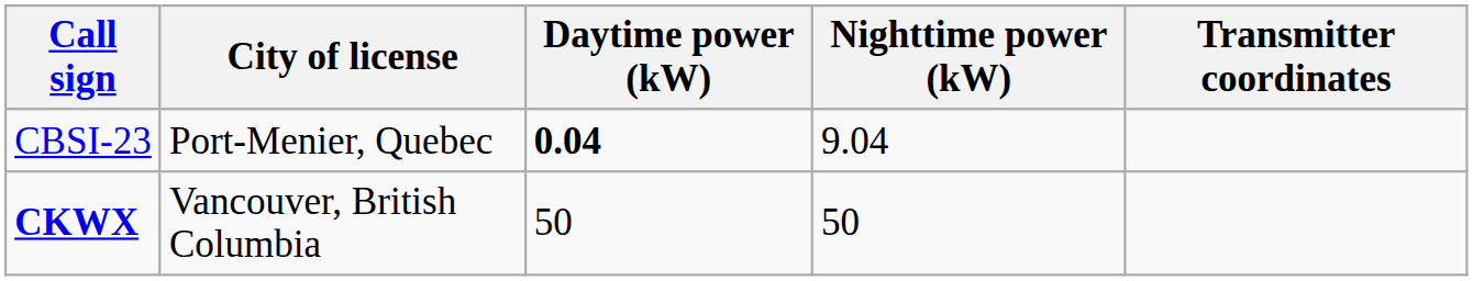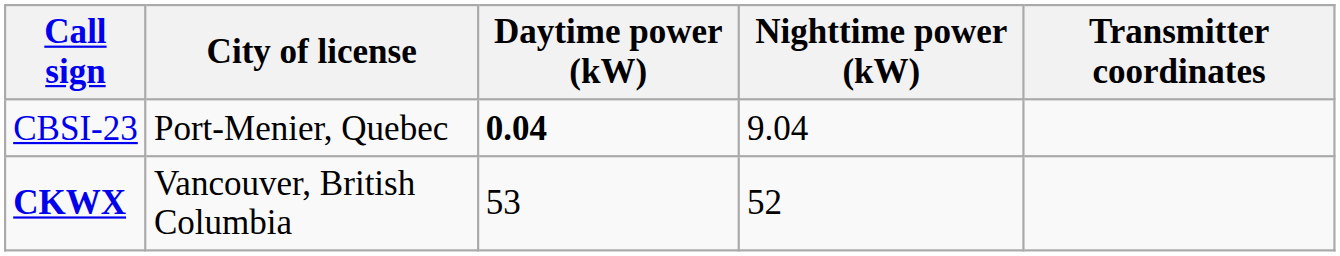CKWX | Daytime power (kW): 50 -> 53
CKWX | Nighttime power (kW): 50 -> 52
